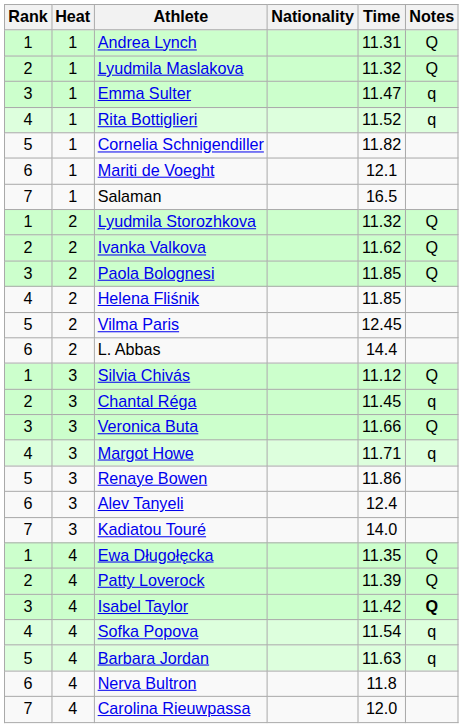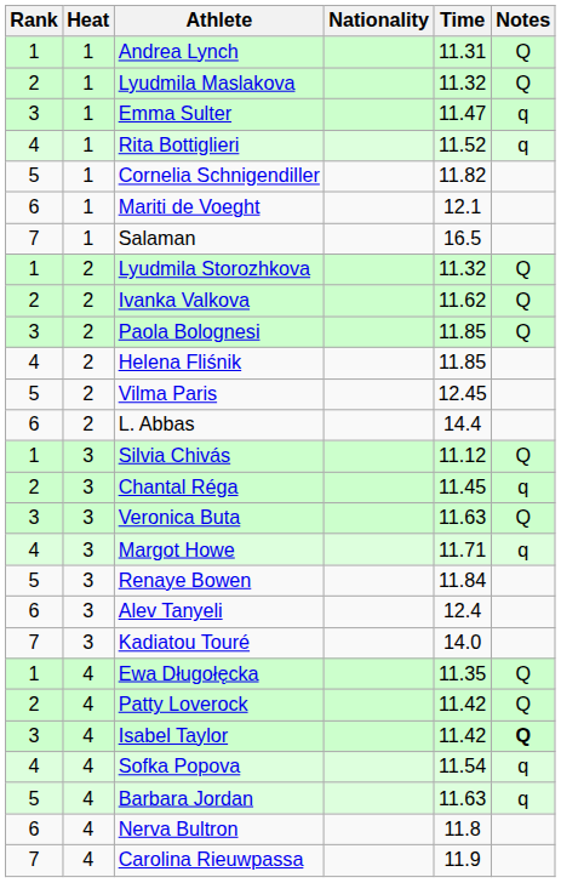Veronica Buta | Time: 11.66 -> 11.63
Renaye Bowen | Time: 11.86 -> 11.84
Patty Loverock | Time: 11.39 -> 11.42
Carolina Rieuwpassa | Time: 12.0 -> 11.9
